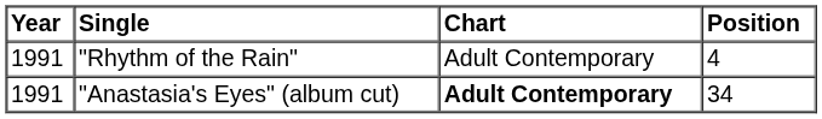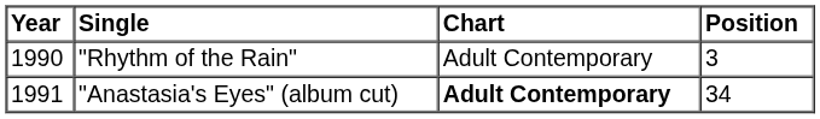"Rhythm of the Rain" | Year: 1991 -> 1990
"Rhythm of the Rain" | Position: 4 -> 3
